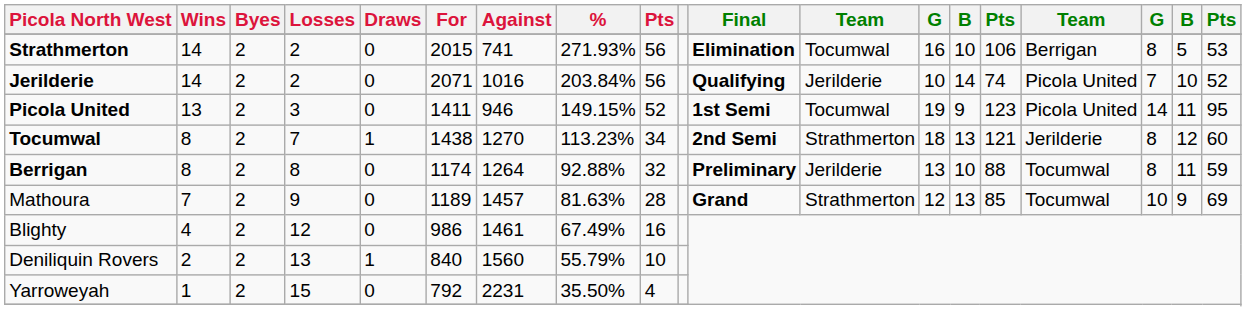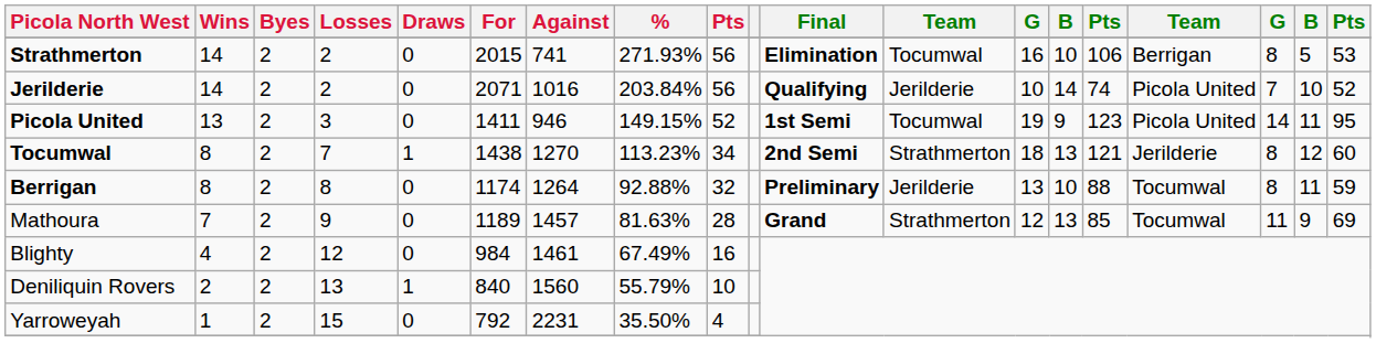Mathoura | column 17: 10 -> 11
Blighty | For: 986 -> 984
